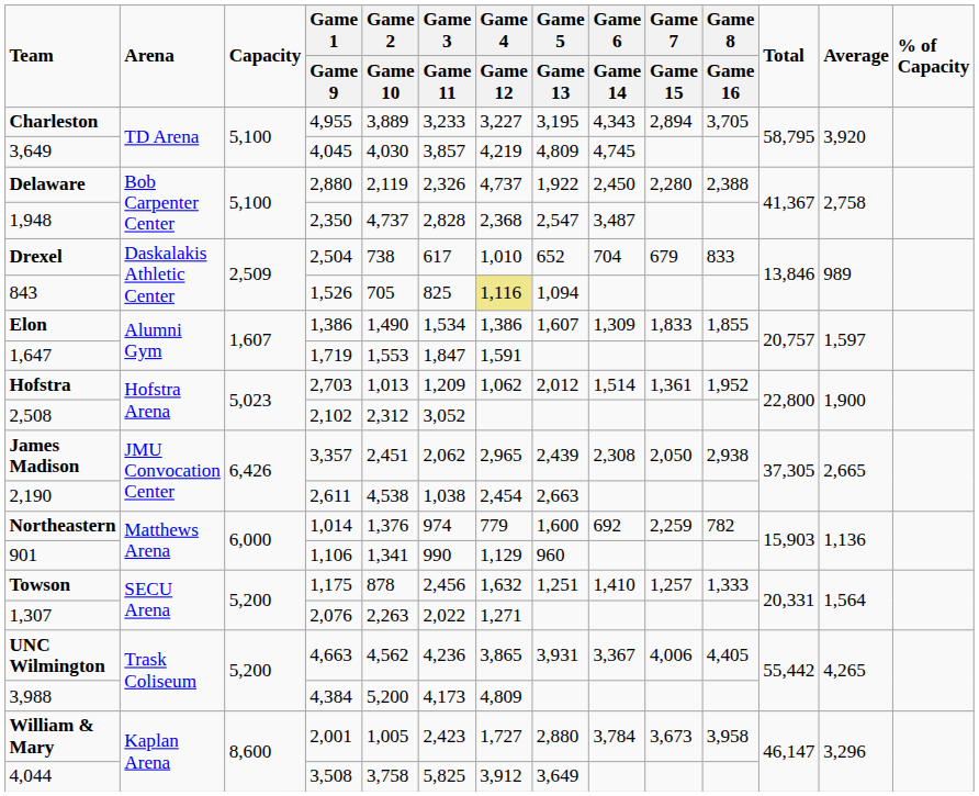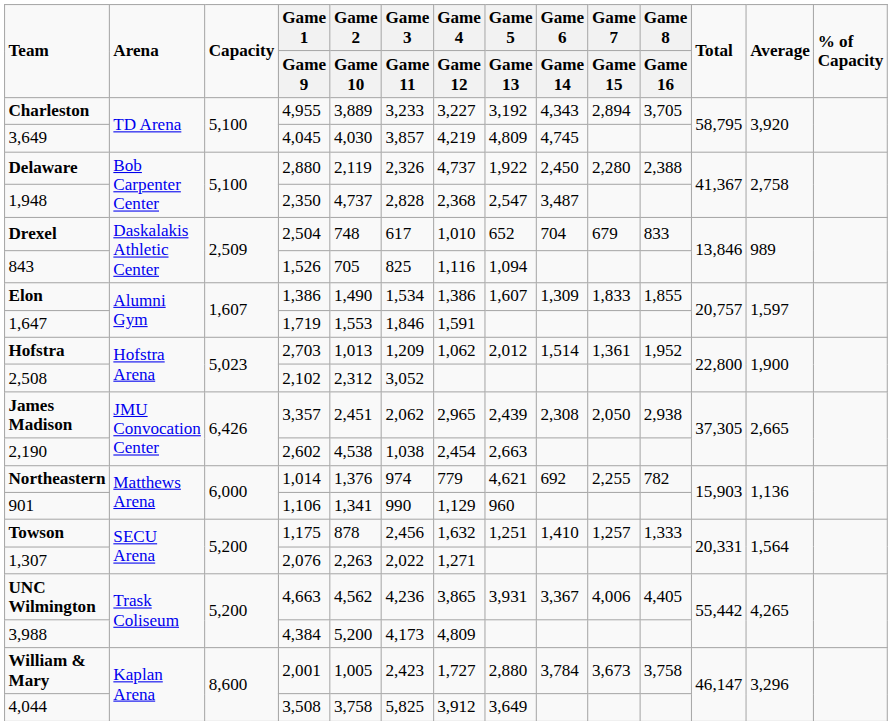Charleston | Game 5 / Game 13: 3,195 -> 3,192
Drexel | Game 2 / Game 10: 738 -> 748
843 | Game 4 / Game 12: khaki background -> no background
1,647 | Game 3 / Game 11: 1,847 -> 1,846
2,190 | Game 1 / Game 9: 2,611 -> 2,602
Northeastern | Game 5 / Game 13: 1,600 -> 4,621
Northeastern | Game 7 / Game 15: 2,259 -> 2,255
William & Mary | Game 8 / Game 16: 3,958 -> 3,758
